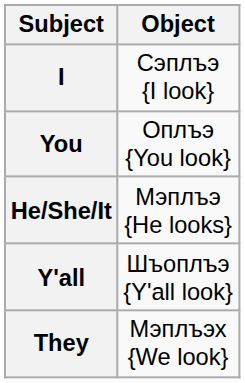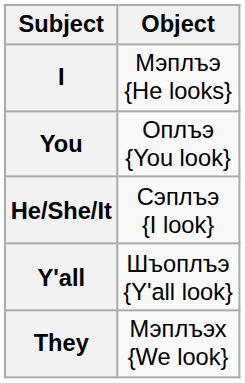I | column 2: Сэплъэ {I look} -> Мэплъэ {He looks}
He/She/It | column 2: Мэплъэ {He looks} -> Сэплъэ {I look}
